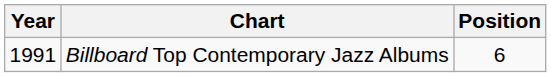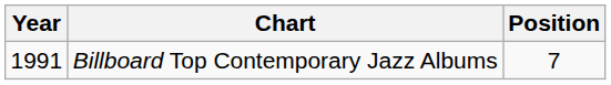Billboard Top Contemporary Jazz Albums | Position: 6 -> 7
